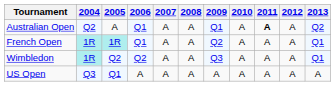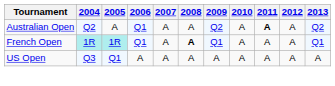Australian Open | 2009: Q1 -> Q2
French Open | 2008: normal -> bold
French Open | 2009: Q2 -> Q1
- row: Wimbledon | 1R | Q2 | Q2 | A | A | Q3 | A | A | A | Q1
